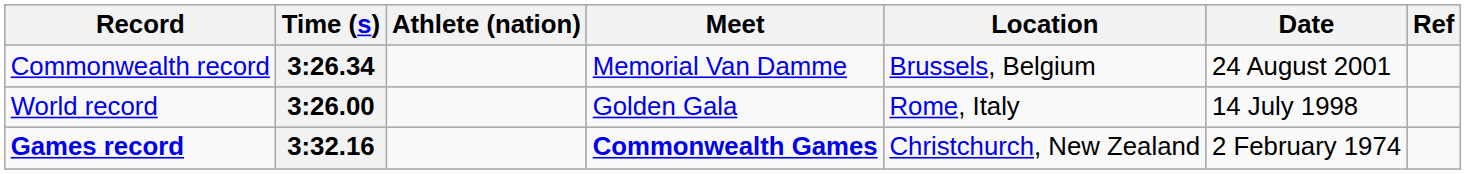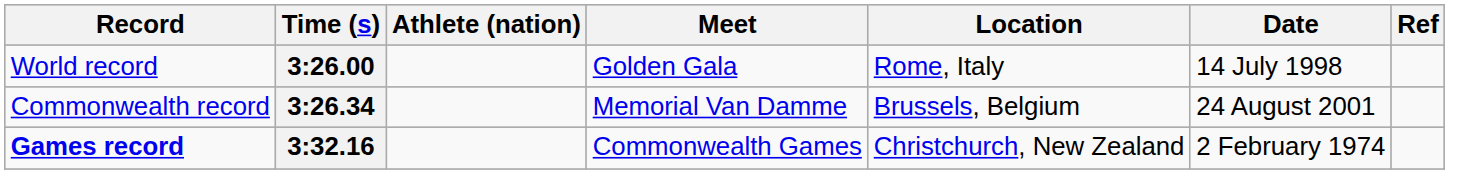rows swapped: 3:26.00 <-> 3:26.34
3:32.16 | Meet: bold -> normal
